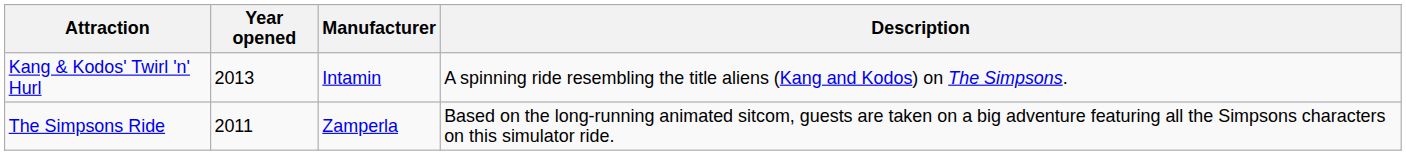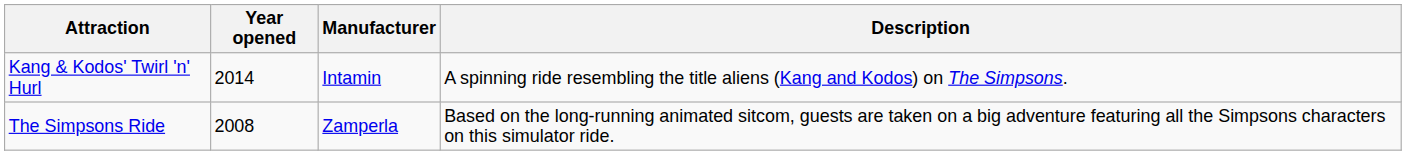Kang & Kodos' Twirl 'n' Hurl | Year opened: 2013 -> 2014
The Simpsons Ride | Year opened: 2011 -> 2008
